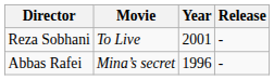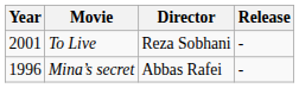columns swapped: Year <-> Director
